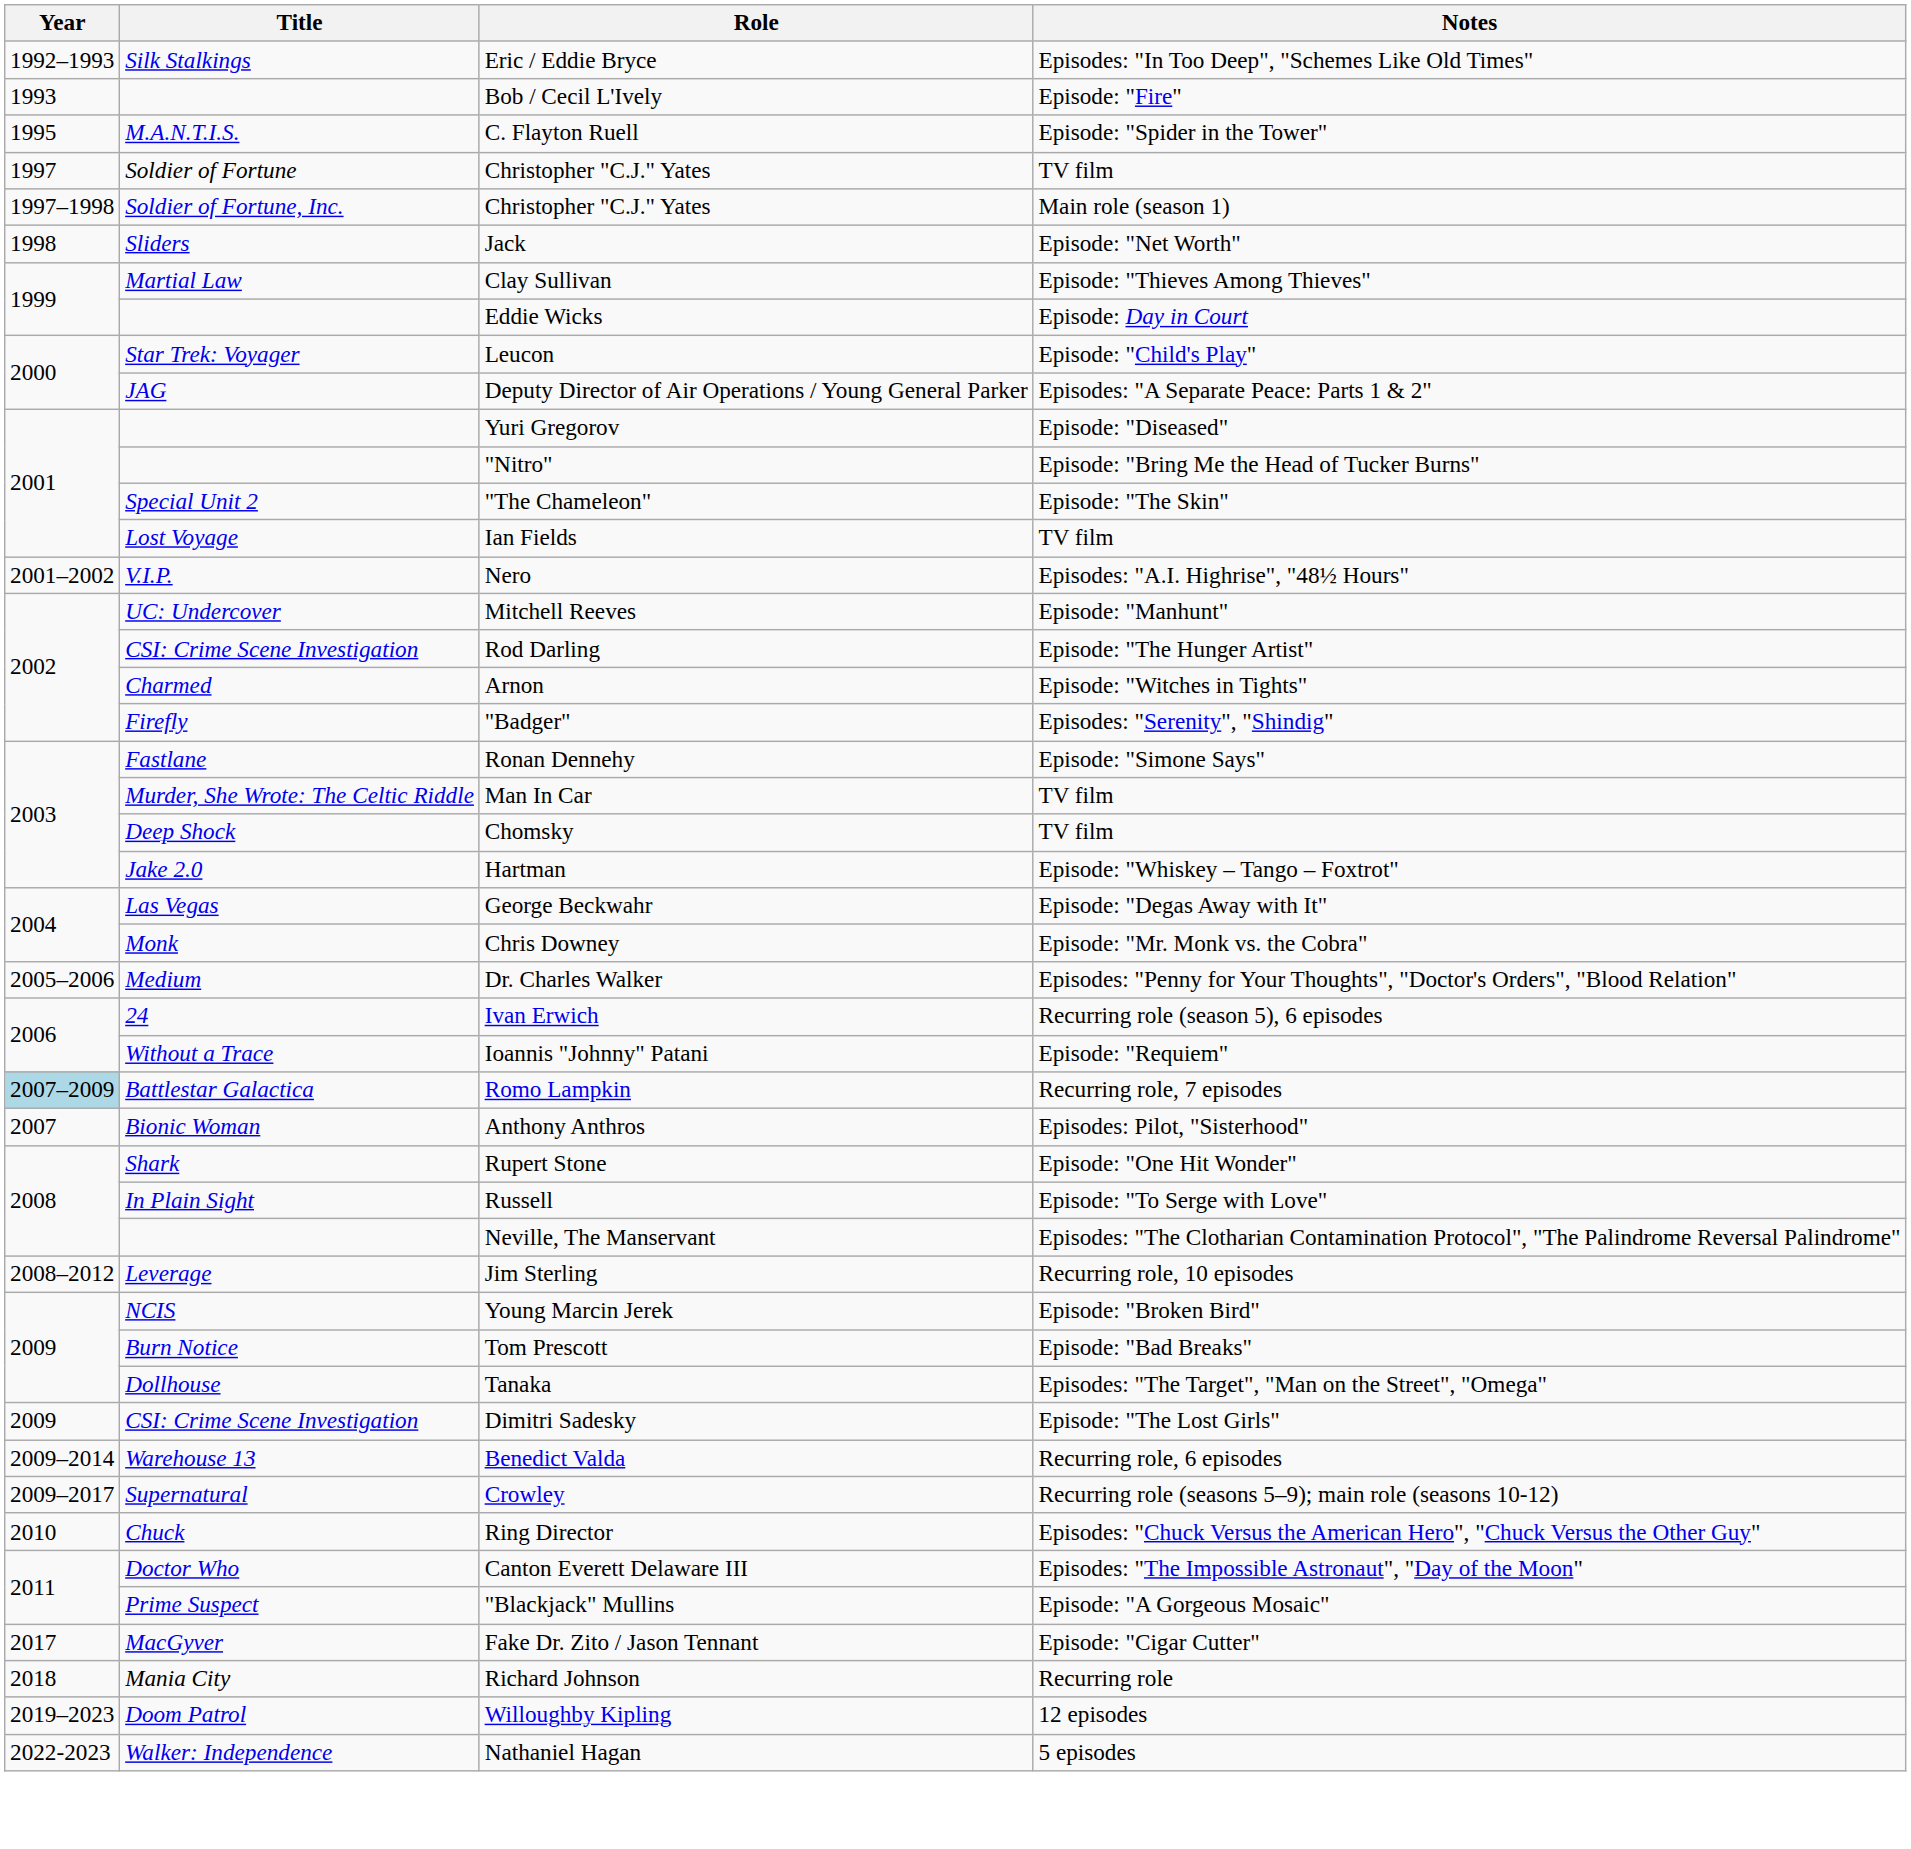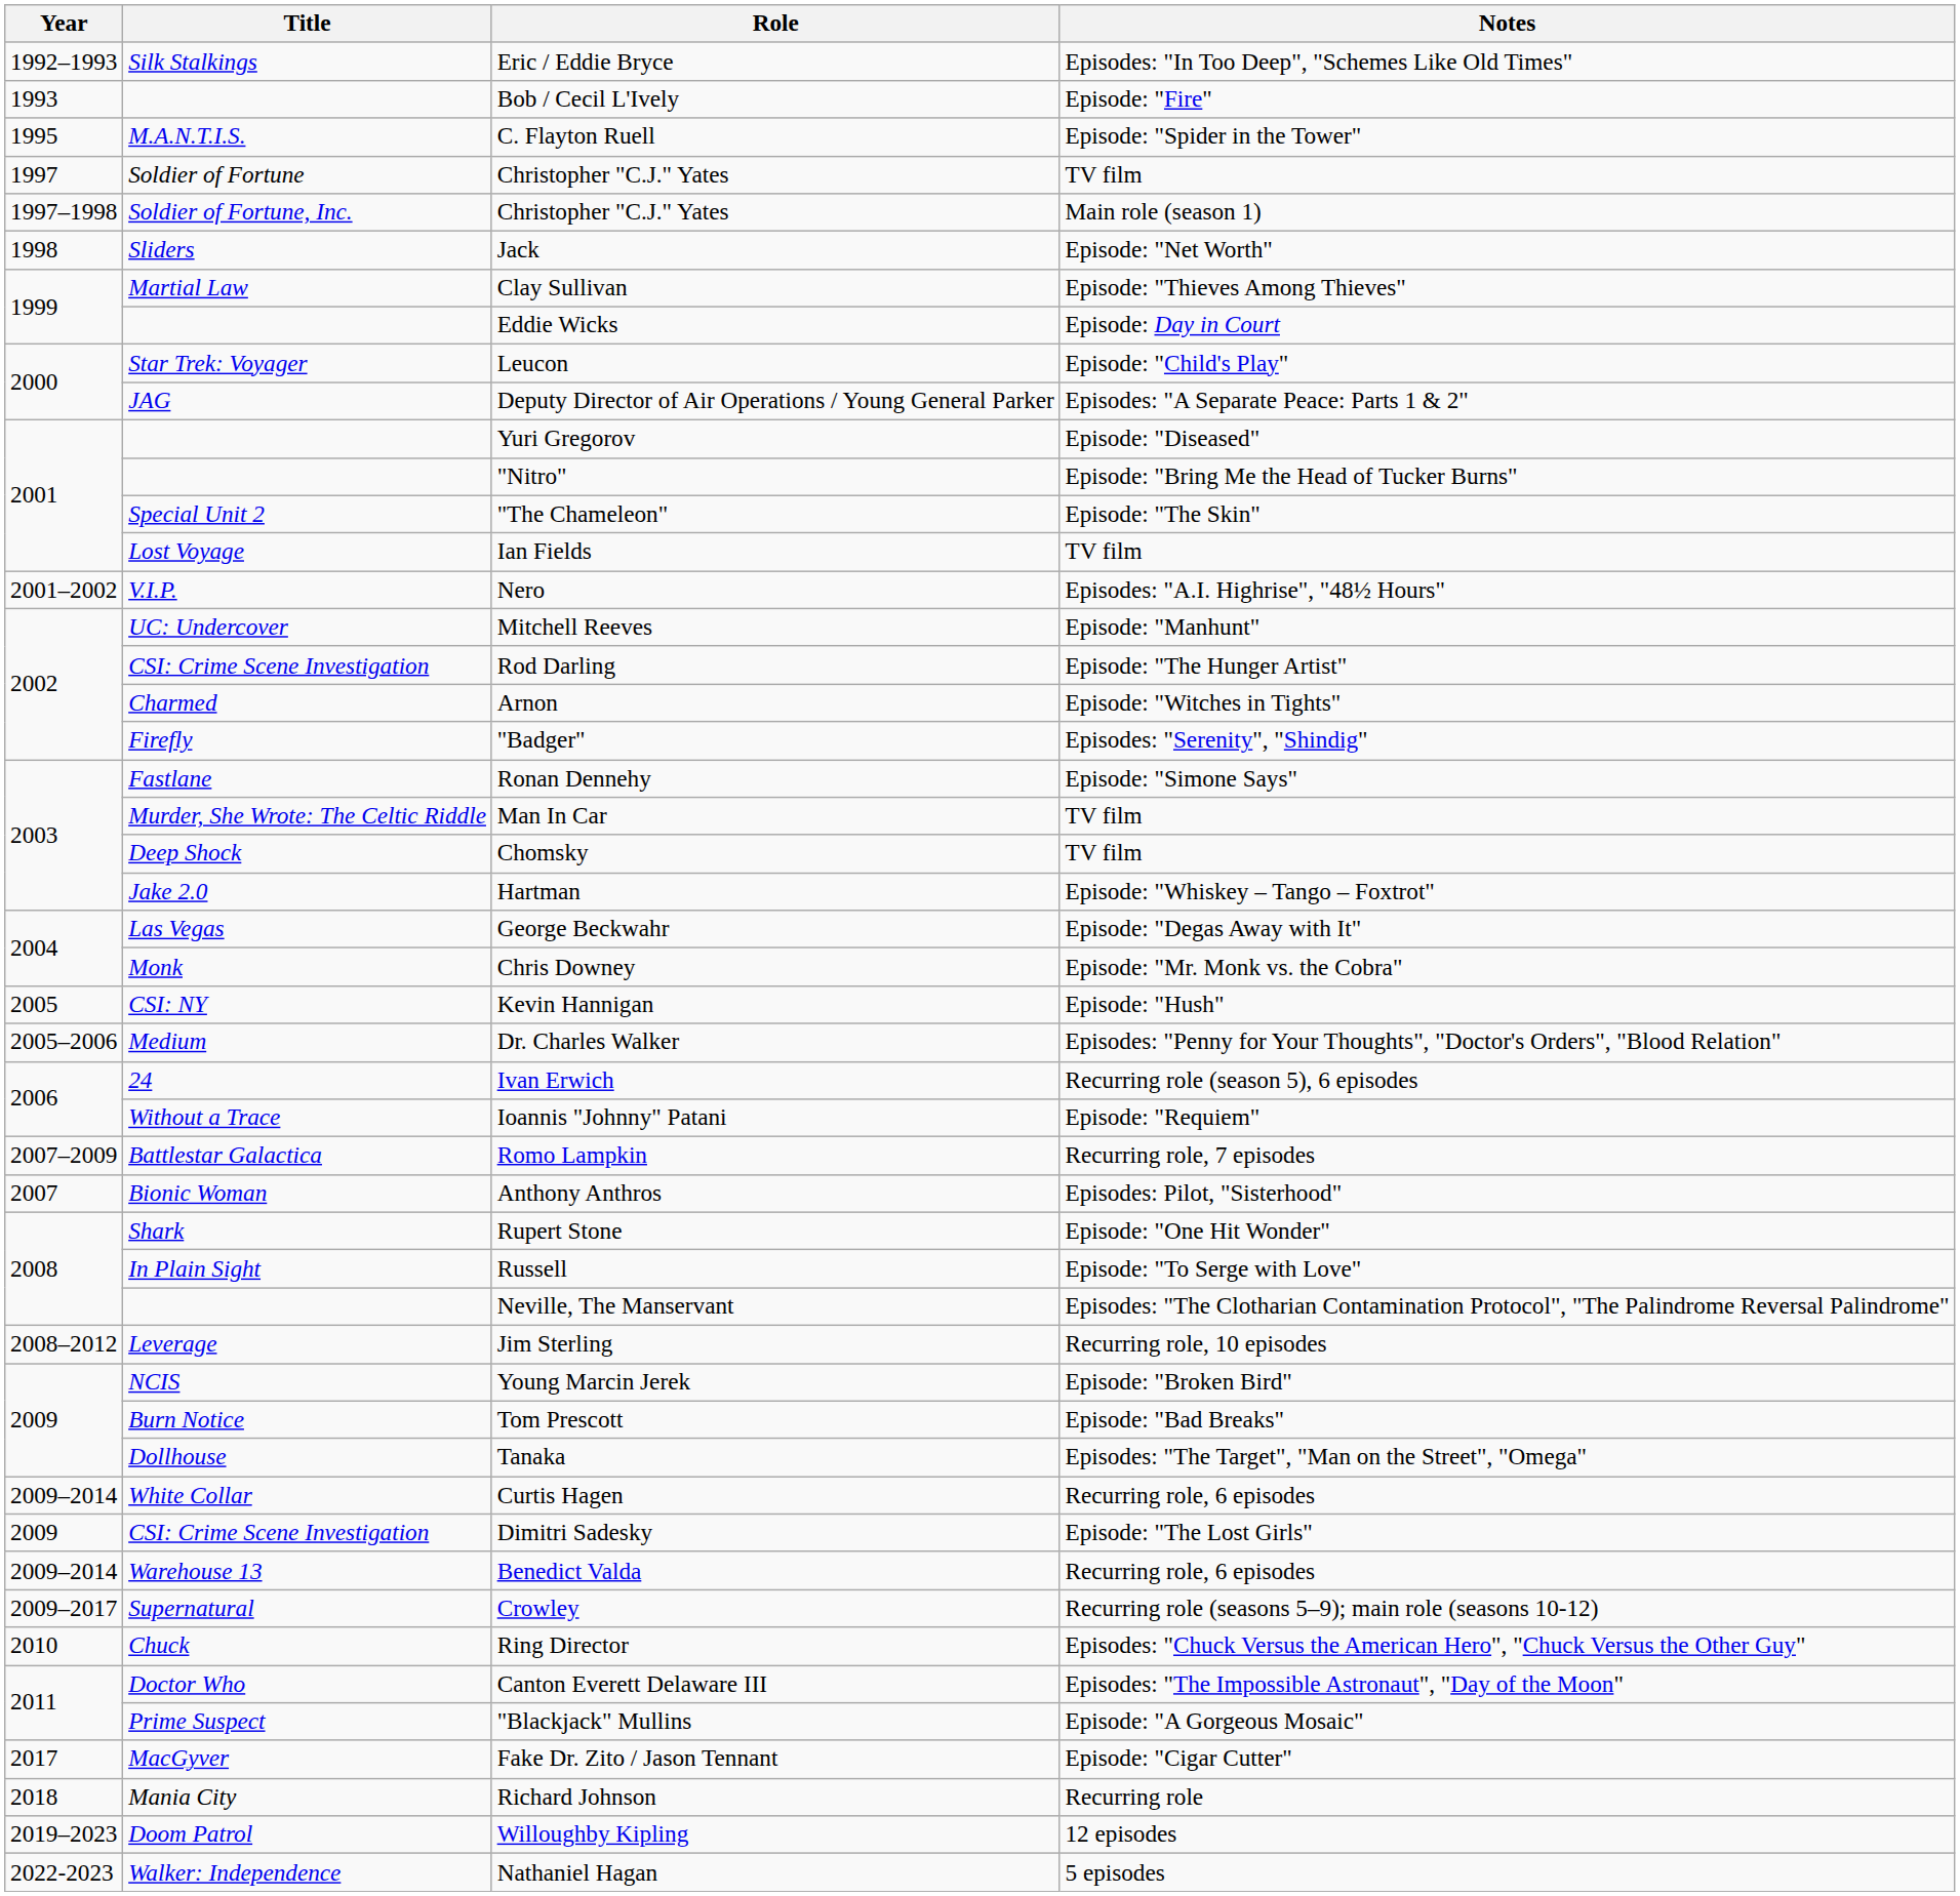+ row: 2005 | CSI: NY | Kevin Hannigan | Episode: "Hush"
Romo Lampkin | Year: lightblue background -> no background
+ row: 2009–2014 | White Collar | Curtis Hagen | Recurring role, 6 episodes
